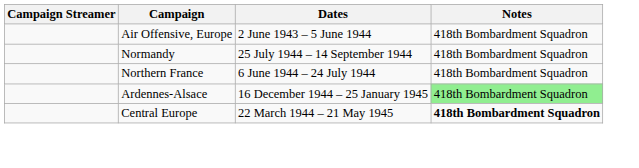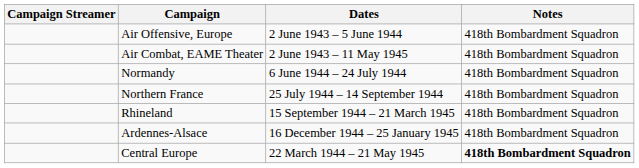+ row: Air Combat, EAME Theater | 2 June 1943 – 11 May 1945 | 418th Bombardment Squadron
Normandy | Dates: 25 July 1944 – 14 September 1944 -> 6 June 1944 – 24 July 1944
Northern France | Dates: 6 June 1944 – 24 July 1944 -> 25 July 1944 – 14 September 1944
+ row: Rhineland | 15 September 1944 – 21 March 1945 | 418th Bombardment Squadron
Ardennes-Alsace | Notes: lightgreen background -> no background
